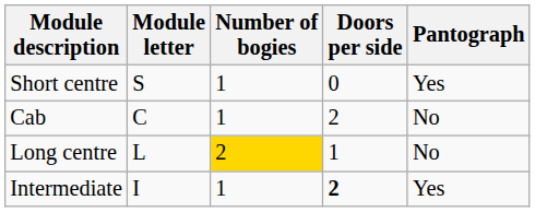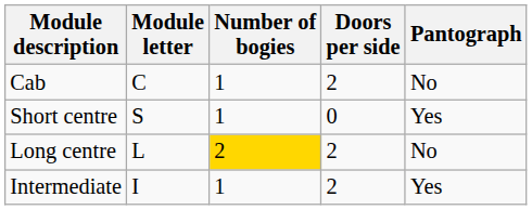rows swapped: Cab <-> Short centre
Long centre | Doors per side: 1 -> 2
Intermediate | Doors per side: bold -> normal
